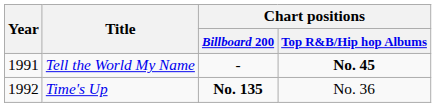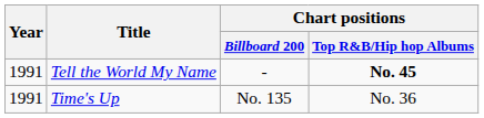Time's Up | Year: 1992 -> 1991
Time's Up | Chart positions / Billboard 200: bold -> normal
